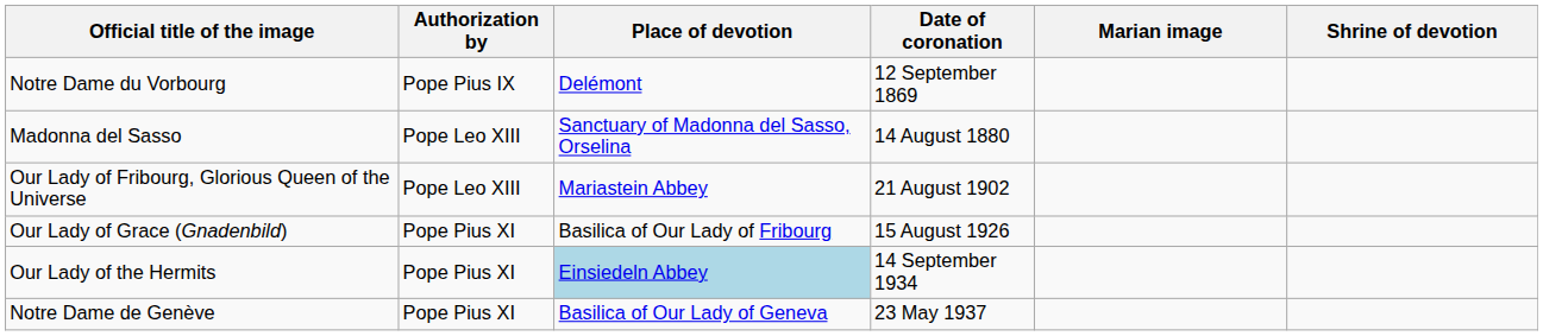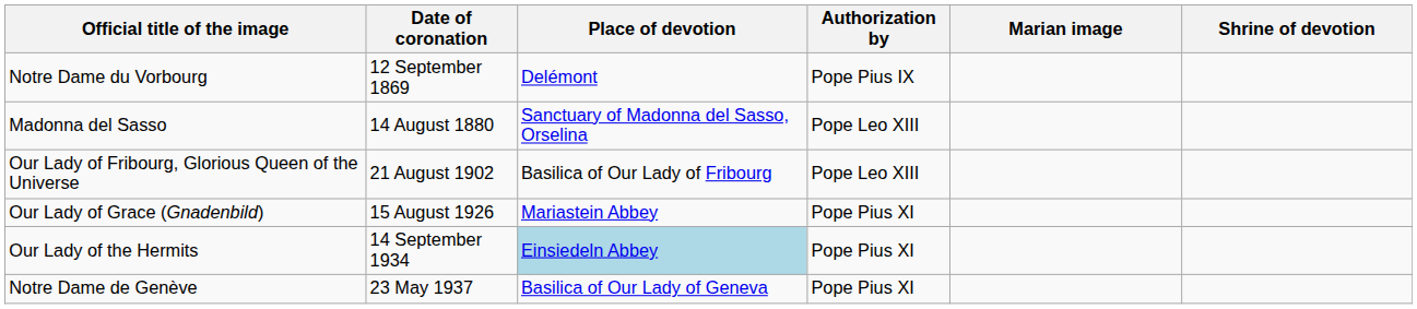columns swapped: Date of coronation <-> Authorization by
Our Lady of Fribourg, Glorious Queen of the Universe | Place of devotion: Mariastein Abbey -> Basilica of Our Lady of Fribourg
Our Lady of Grace (Gnadenbild) | Place of devotion: Basilica of Our Lady of Fribourg -> Mariastein Abbey
